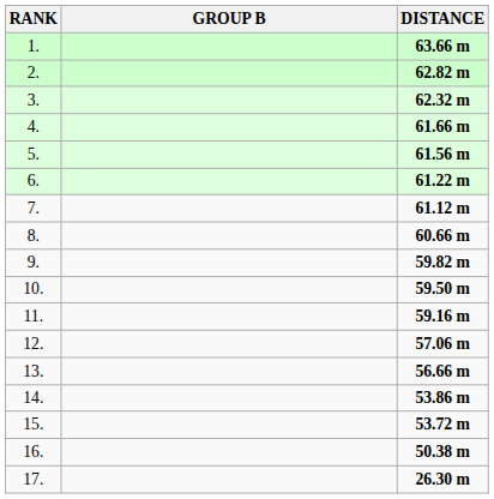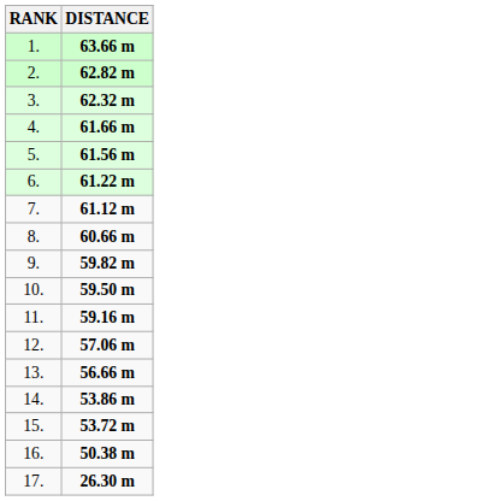- column: GROUP B
